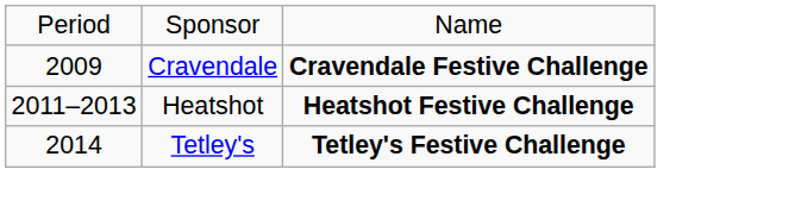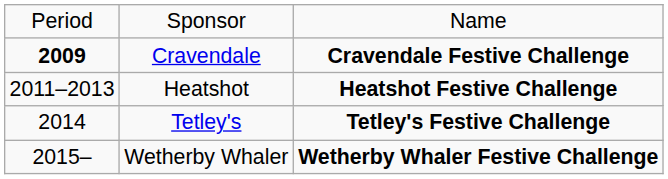Cravendale | column 1: normal -> bold
+ row: 2015– | Wetherby Whaler | Wetherby Whaler Festive Challenge
